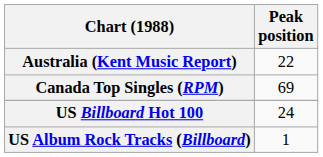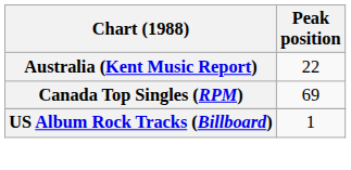- row: US Billboard Hot 100 | 24
